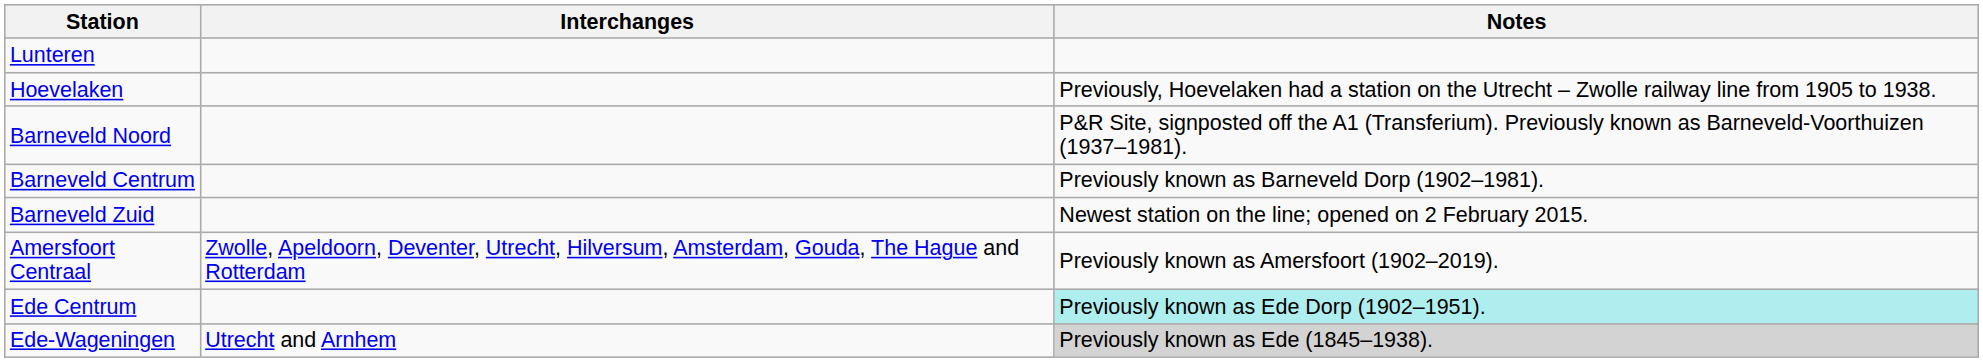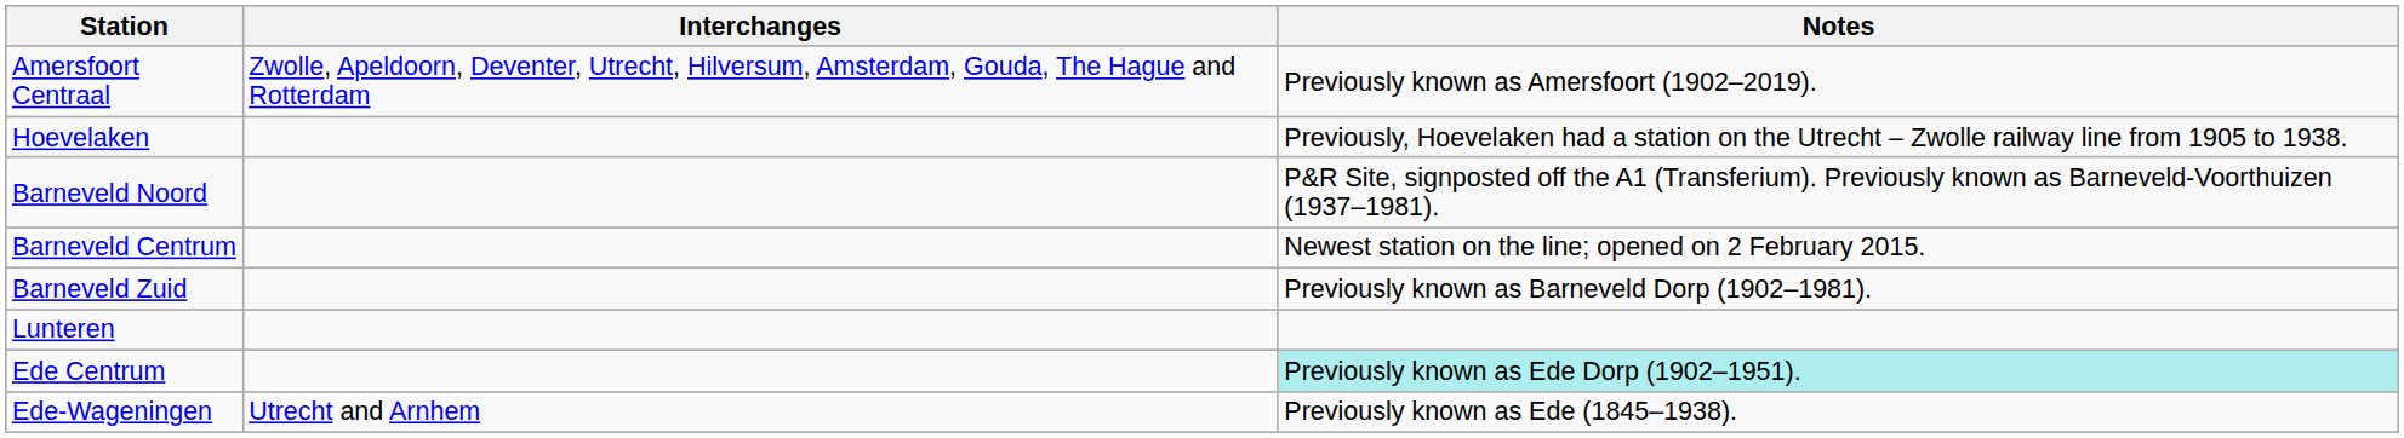rows swapped: Amersfoort Centraal <-> Lunteren
Barneveld Centrum | Notes: Previously known as Barneveld Dorp (1902–1981). -> Newest station on the line; opened on 2 February 2015.
Barneveld Zuid | Notes: Newest station on the line; opened on 2 February 2015. -> Previously known as Barneveld Dorp (1902–1981).
Ede-Wageningen | Notes: lightgrey background -> no background
